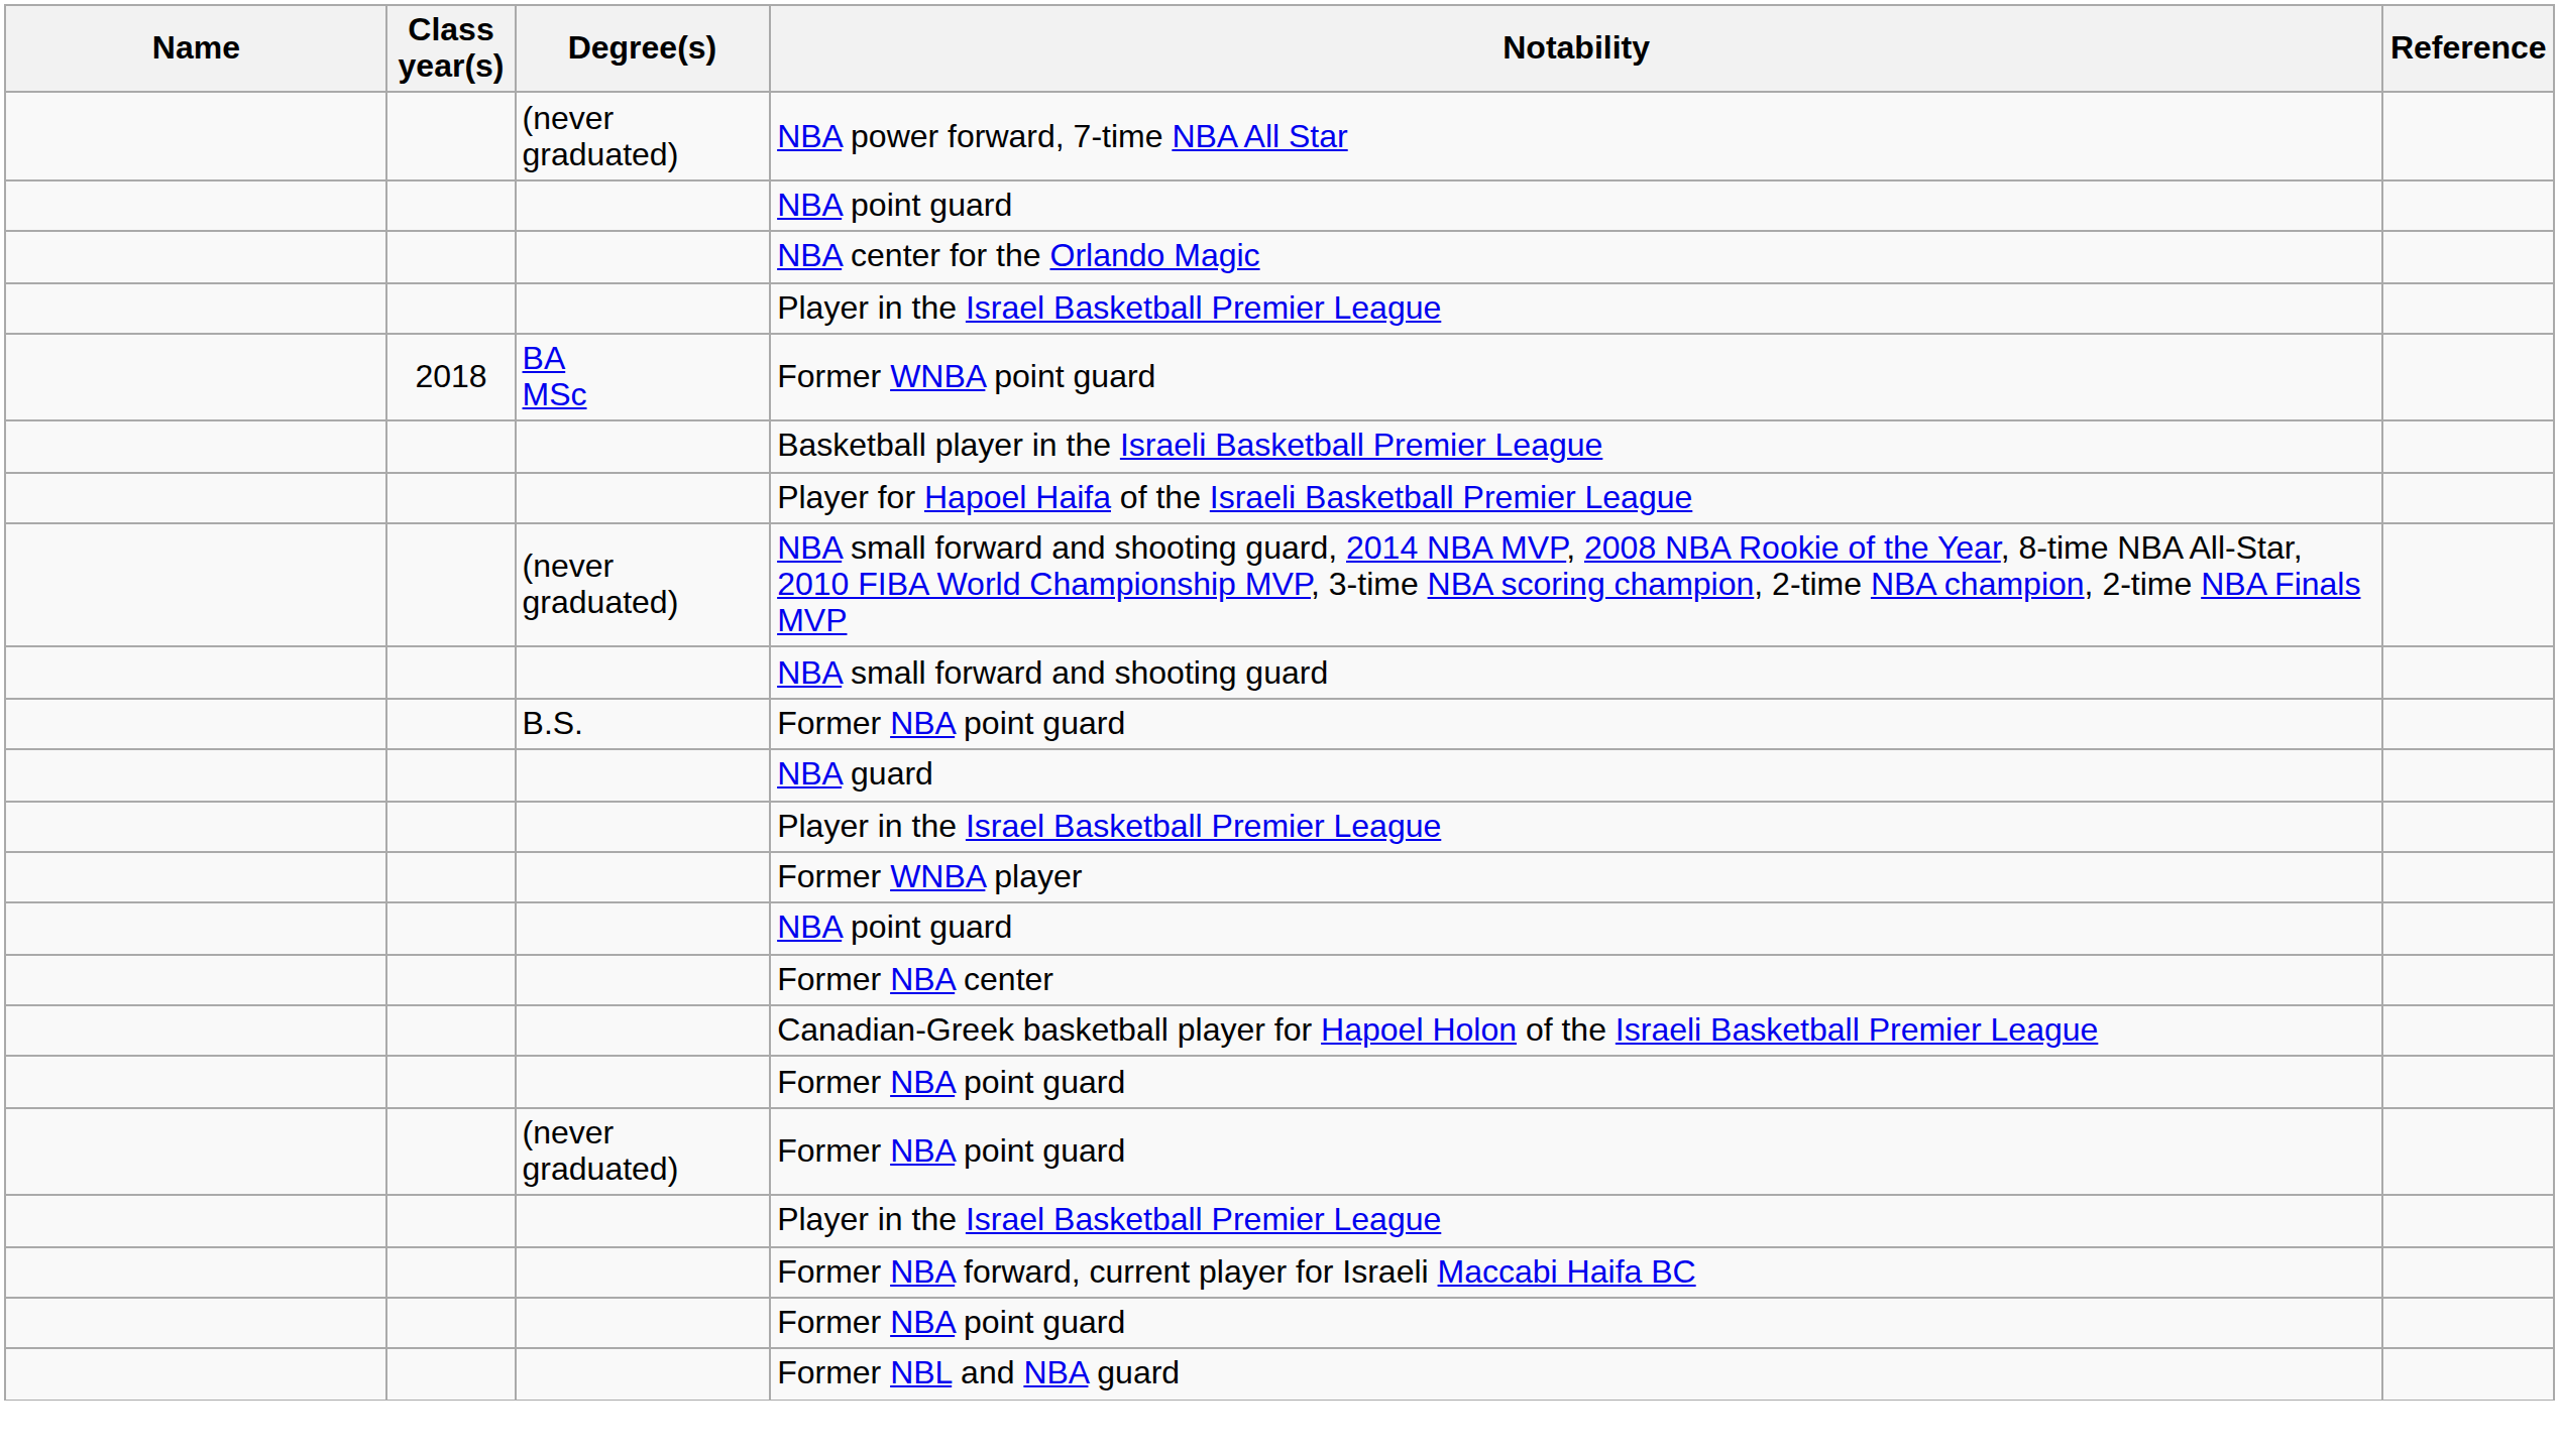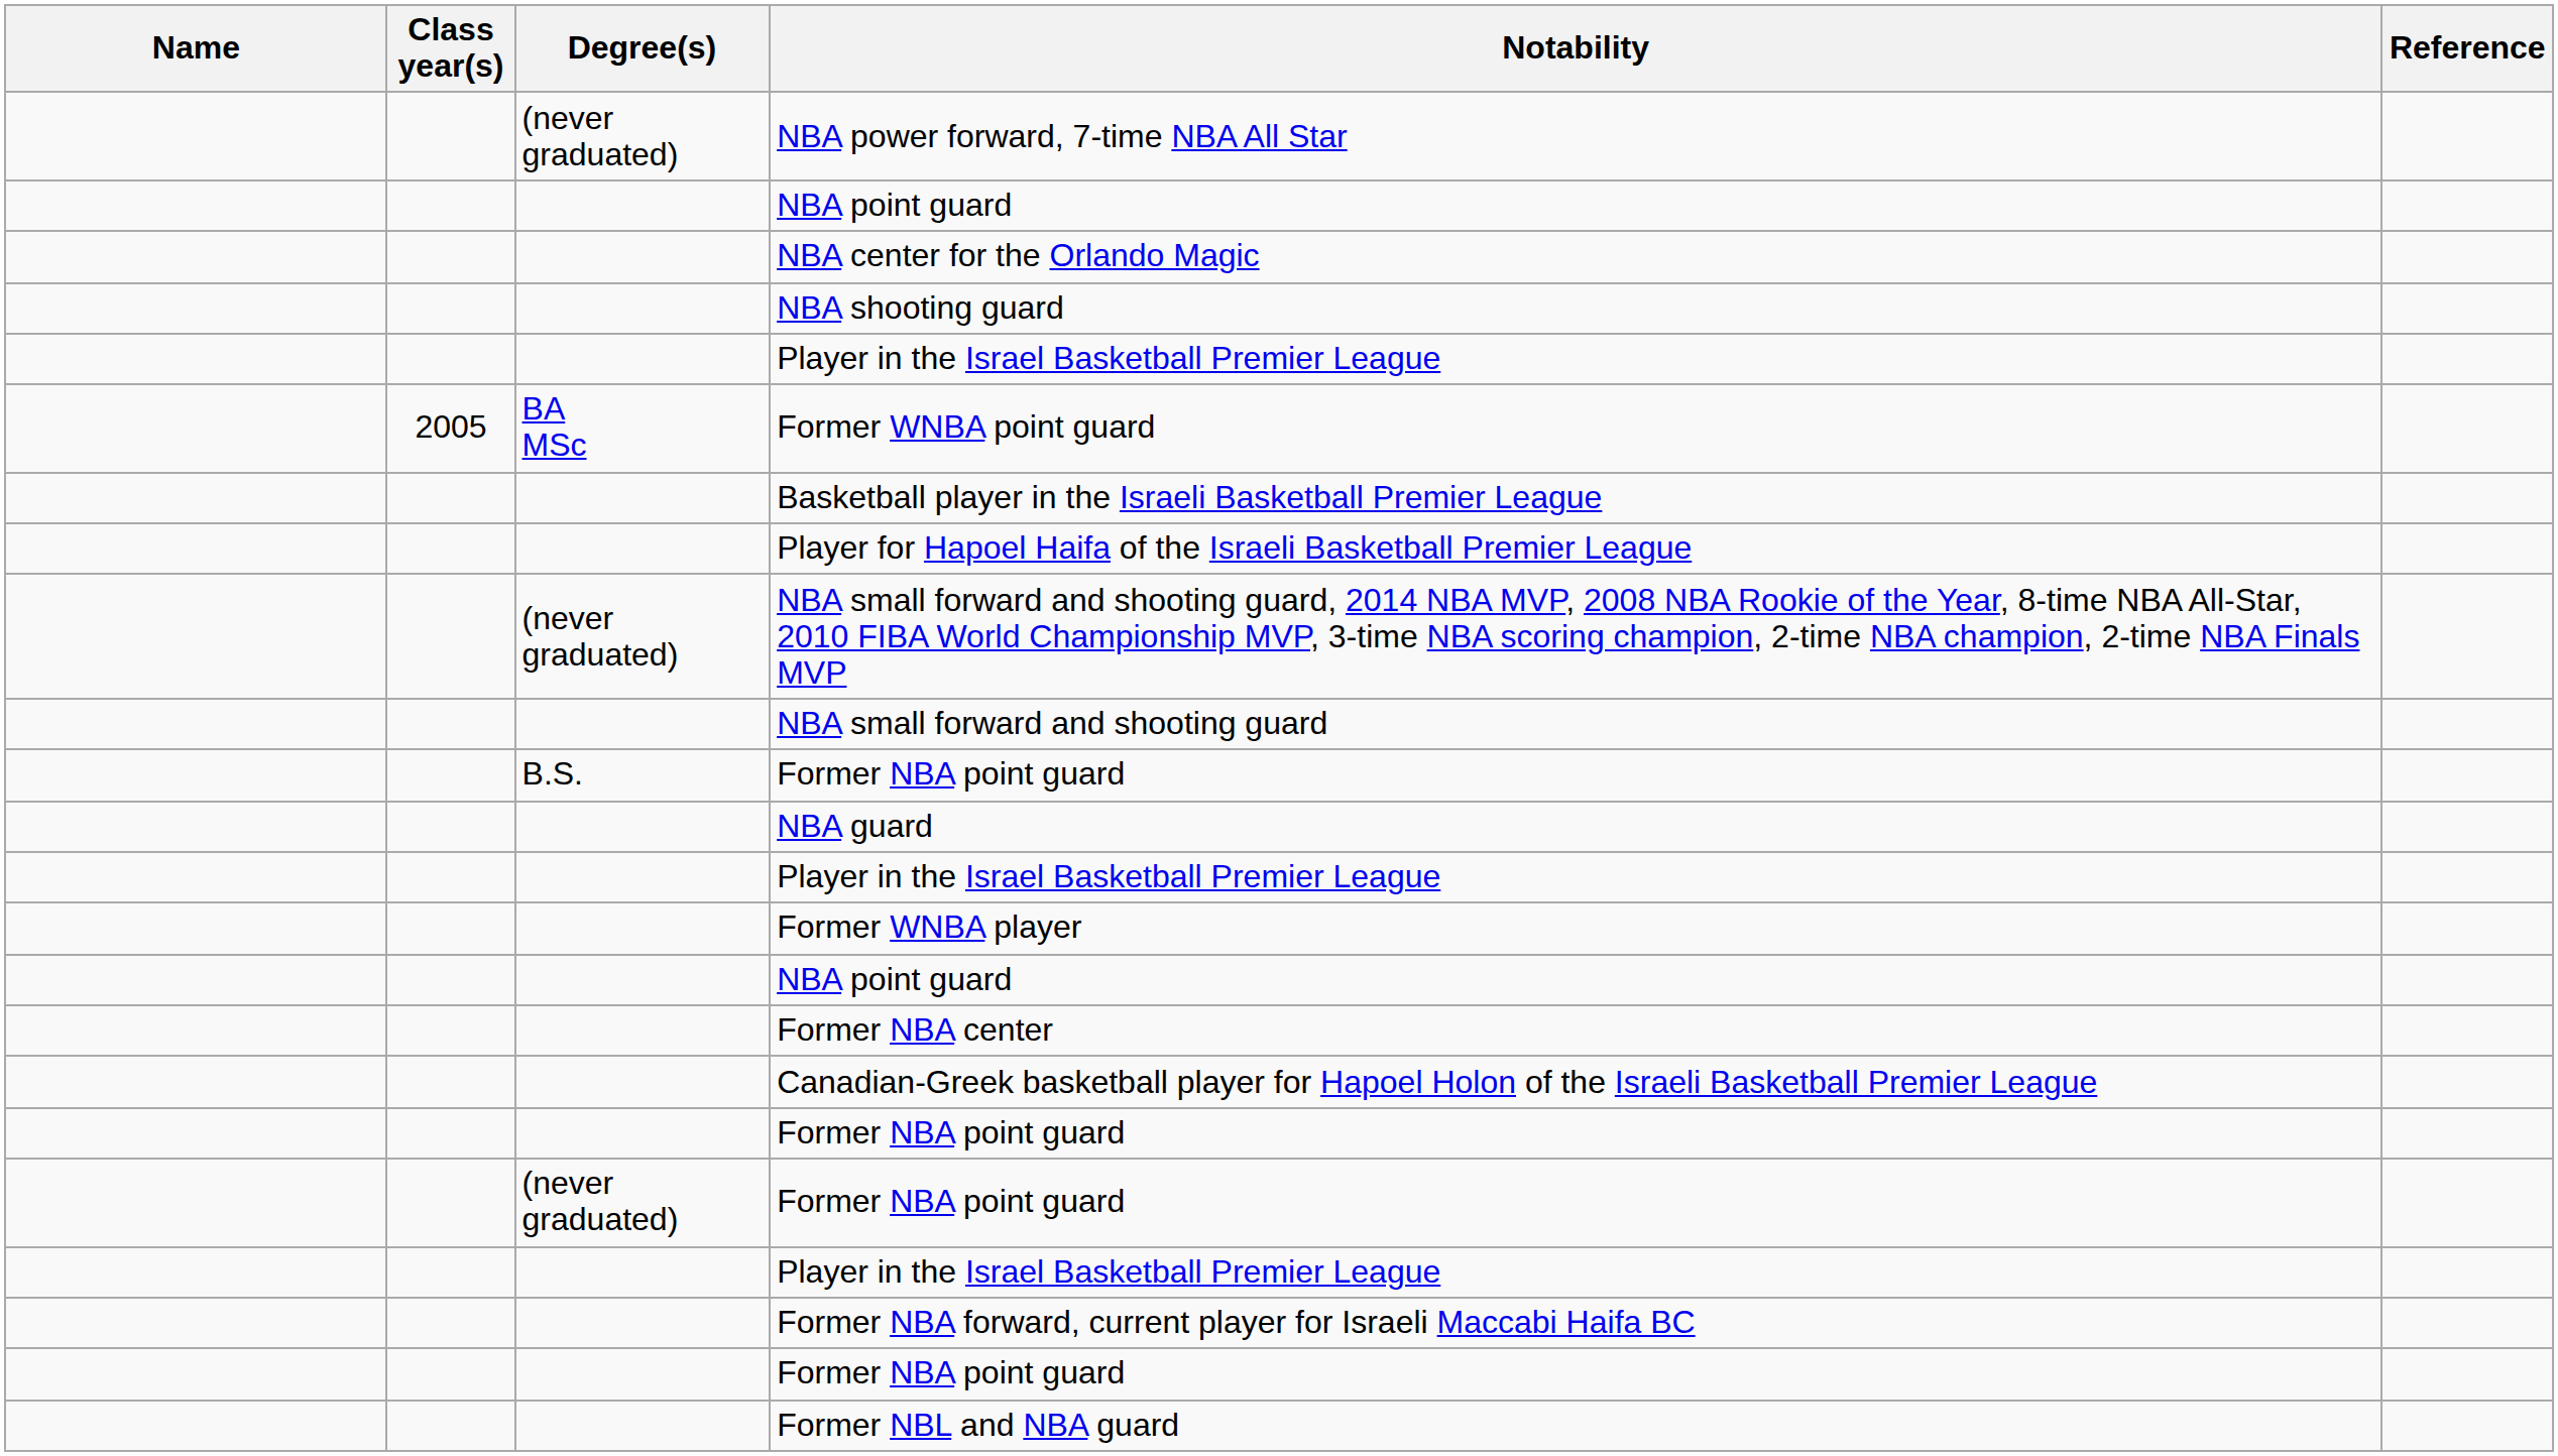+ row: NBA shooting guard
Former WNBA point guard | Class year(s): 2018 -> 2005
